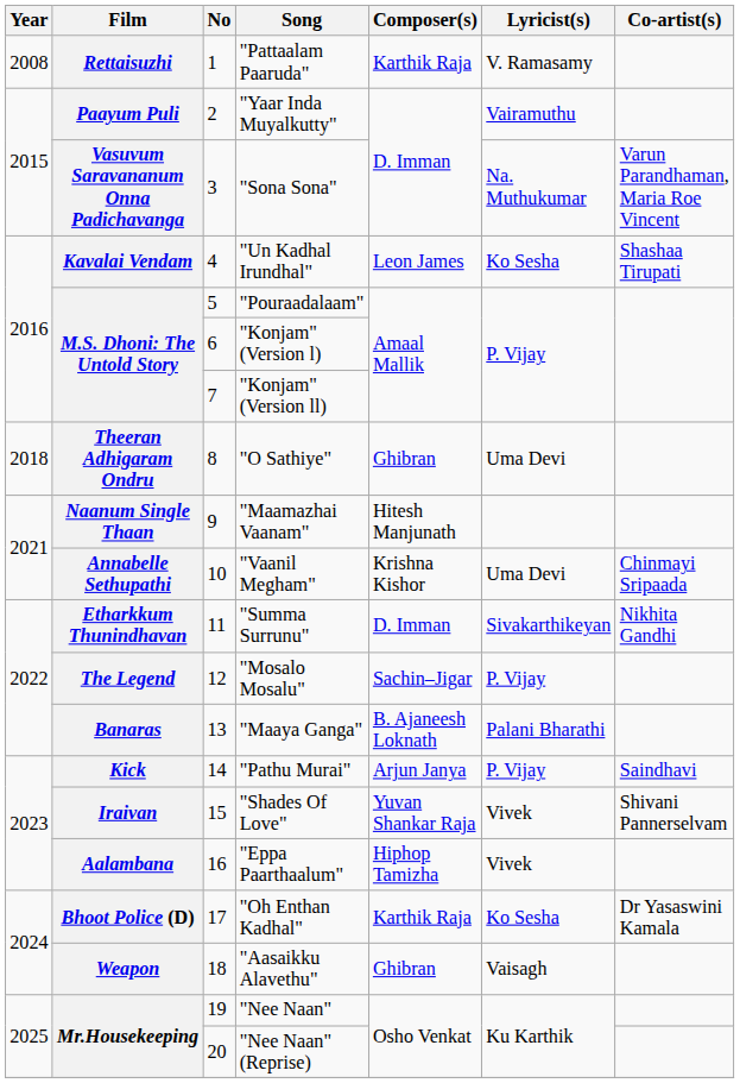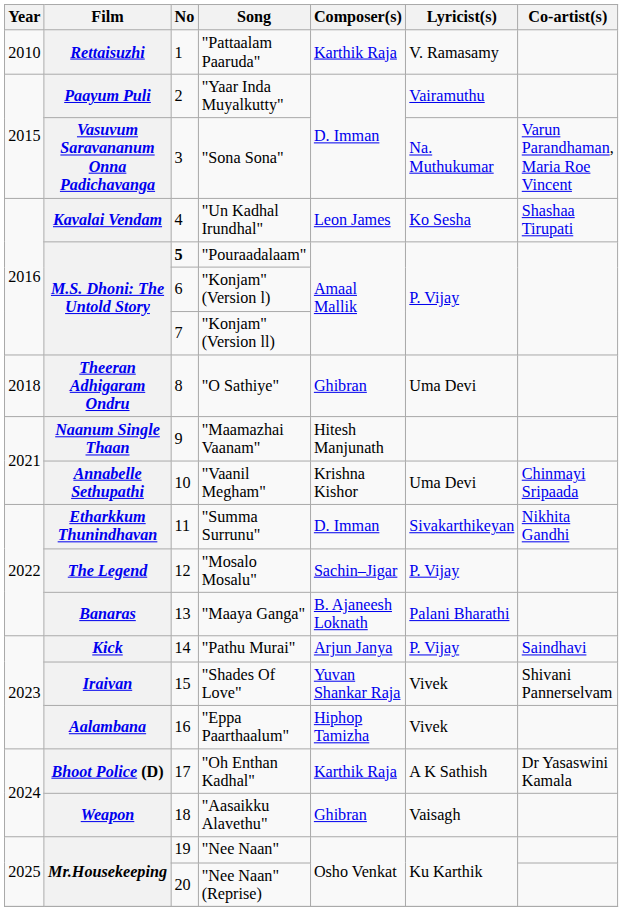"Pattaalam Paaruda" | Year: 2008 -> 2010
"Pouraadalaam" | No: normal -> bold
"Oh Enthan Kadhal" | Lyricist(s): Ko Sesha -> A K Sathish
